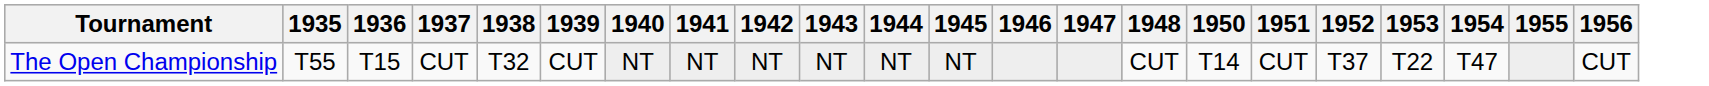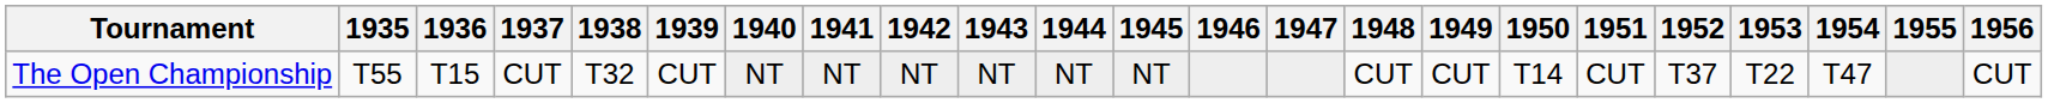+ column: 1949 | CUT
